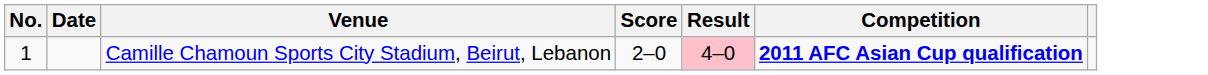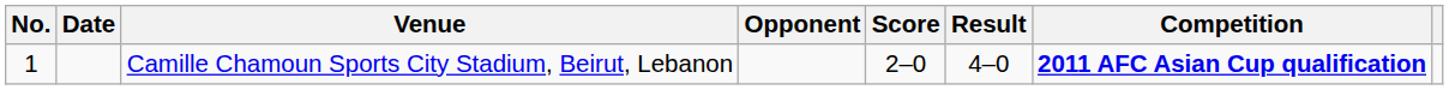+ column: Opponent
Camille Chamoun Sports City Stadium, Beirut, Lebanon | Result: pink background -> no background
